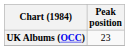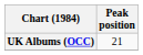UK Albums (OCC) | Peak position: 23 -> 21
